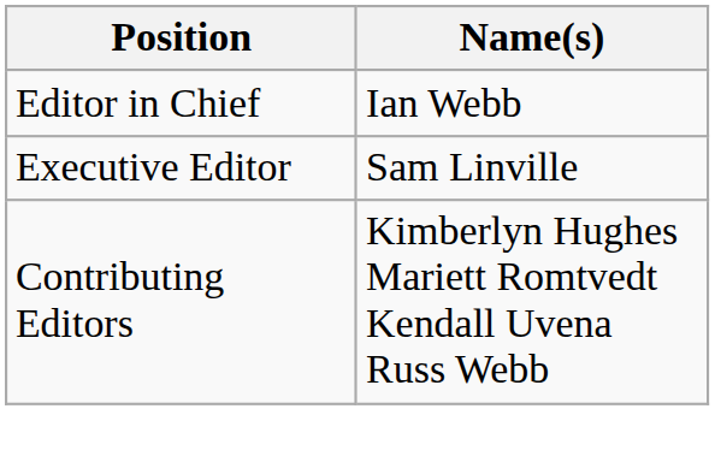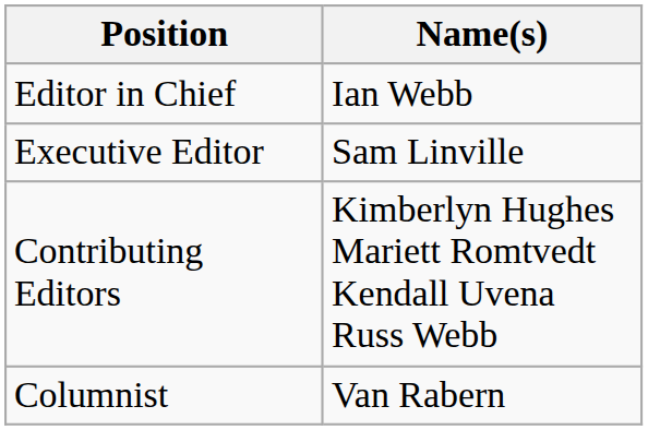+ row: Columnist | Van Rabern
